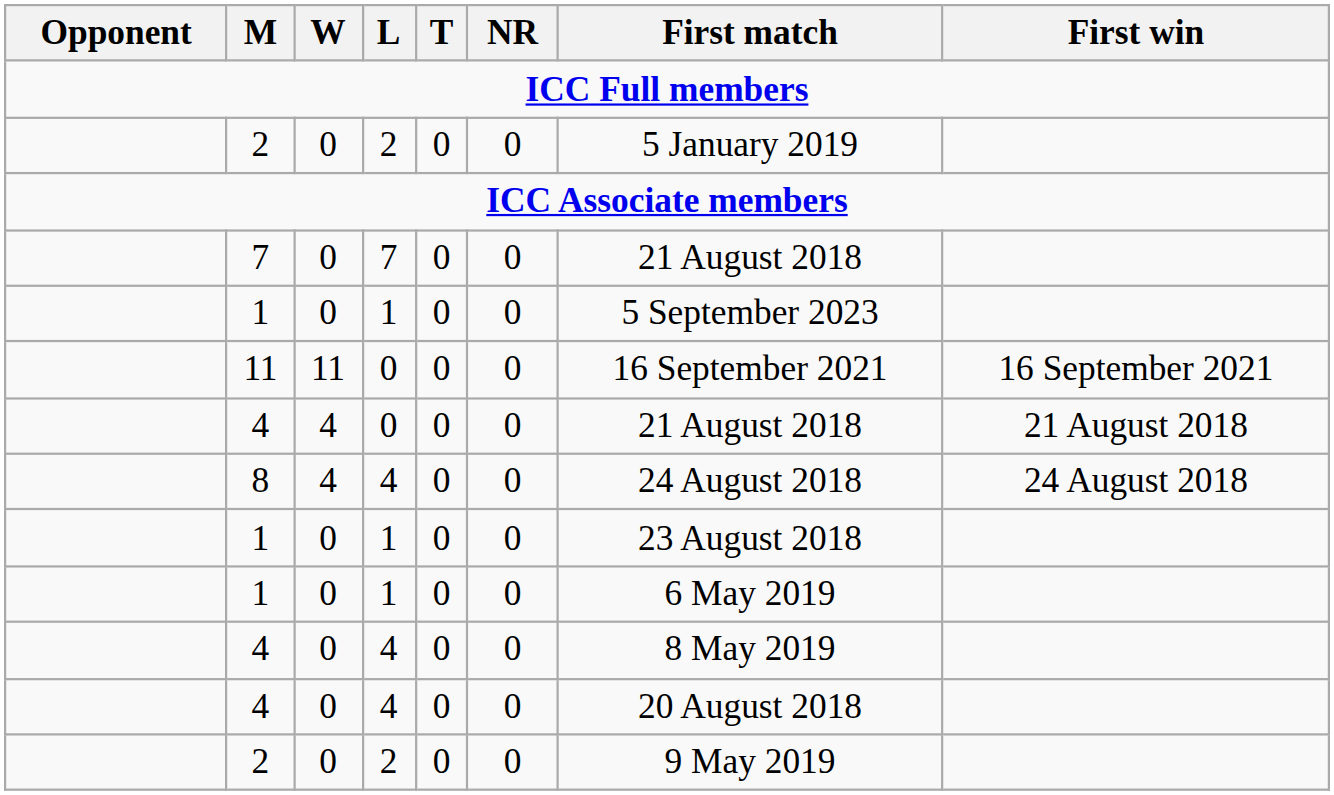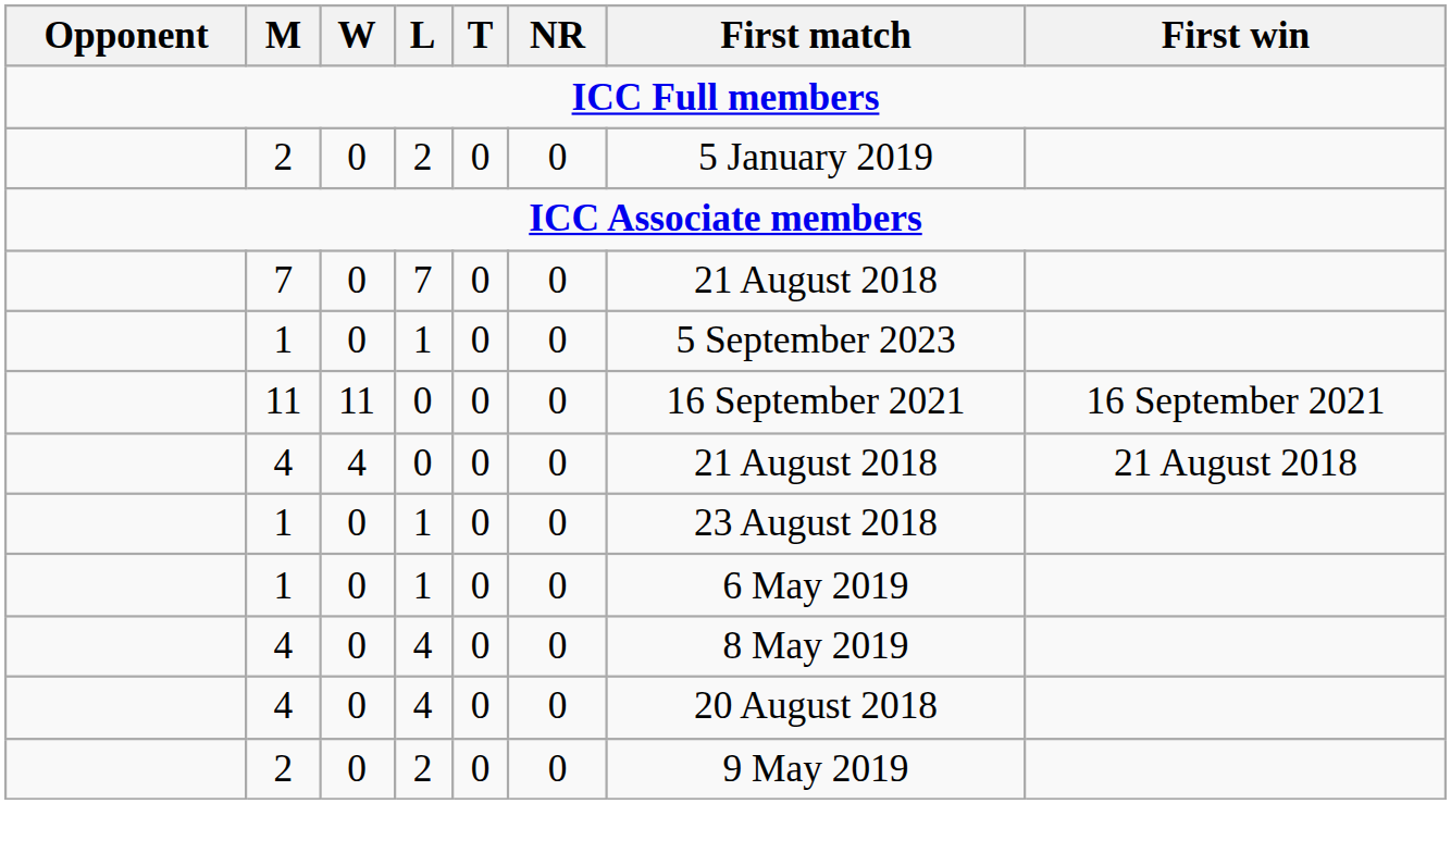- row: 8 | 4 | 4 | 0 | 0 | 24 August 2018 | 24 August 2018
